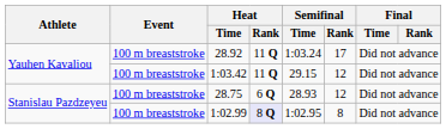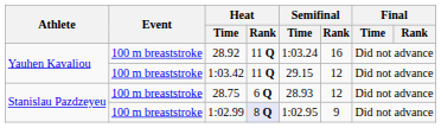28.92 | Semifinal / Rank: 17 -> 16
1:02.99 | Semifinal / Rank: 8 -> 9
